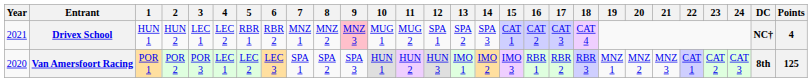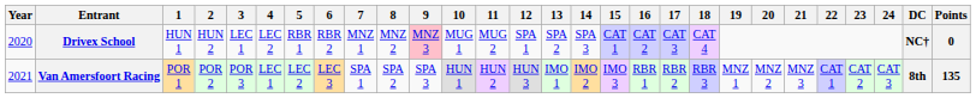Drivex School | Year: 2021 -> 2020
Drivex School | Points: 4 -> 0
Van Amersfoort Racing | Year: 2020 -> 2021
Van Amersfoort Racing | Points: 125 -> 135
